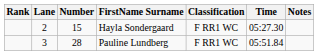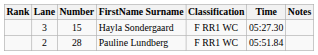Hayla Sondergaard | Lane: 2 -> 3
Pauline Lundberg | Lane: 3 -> 2
